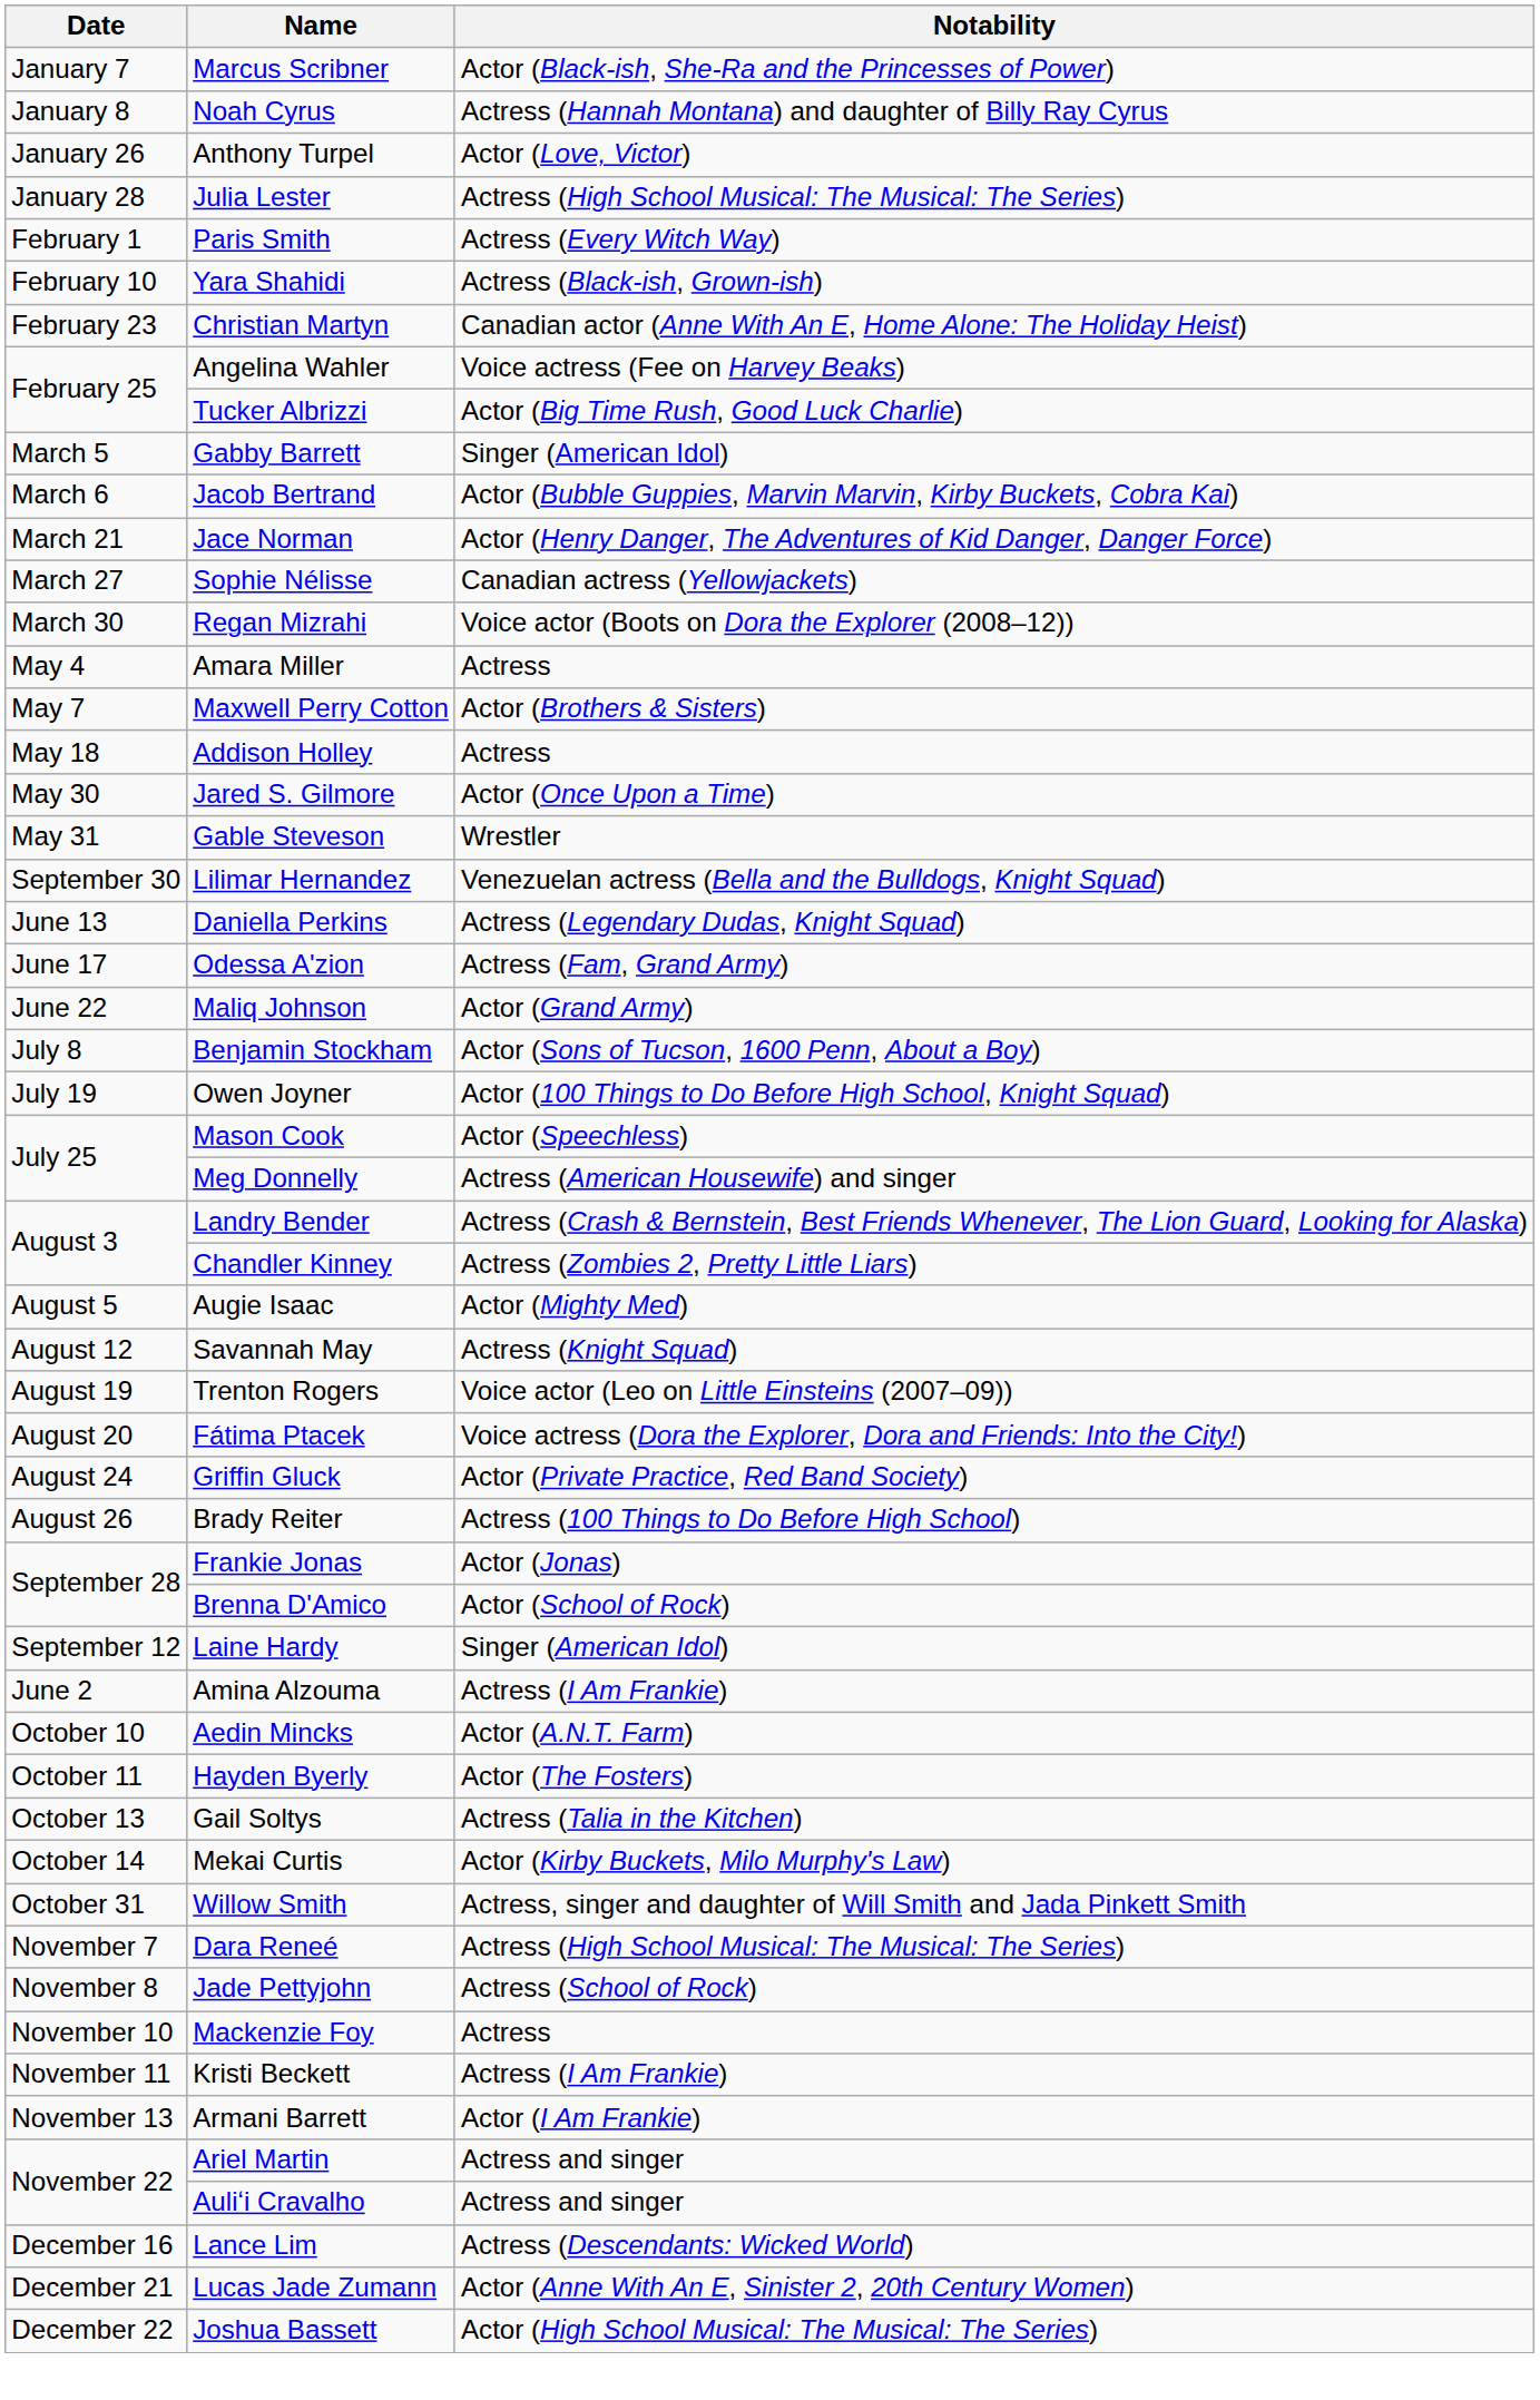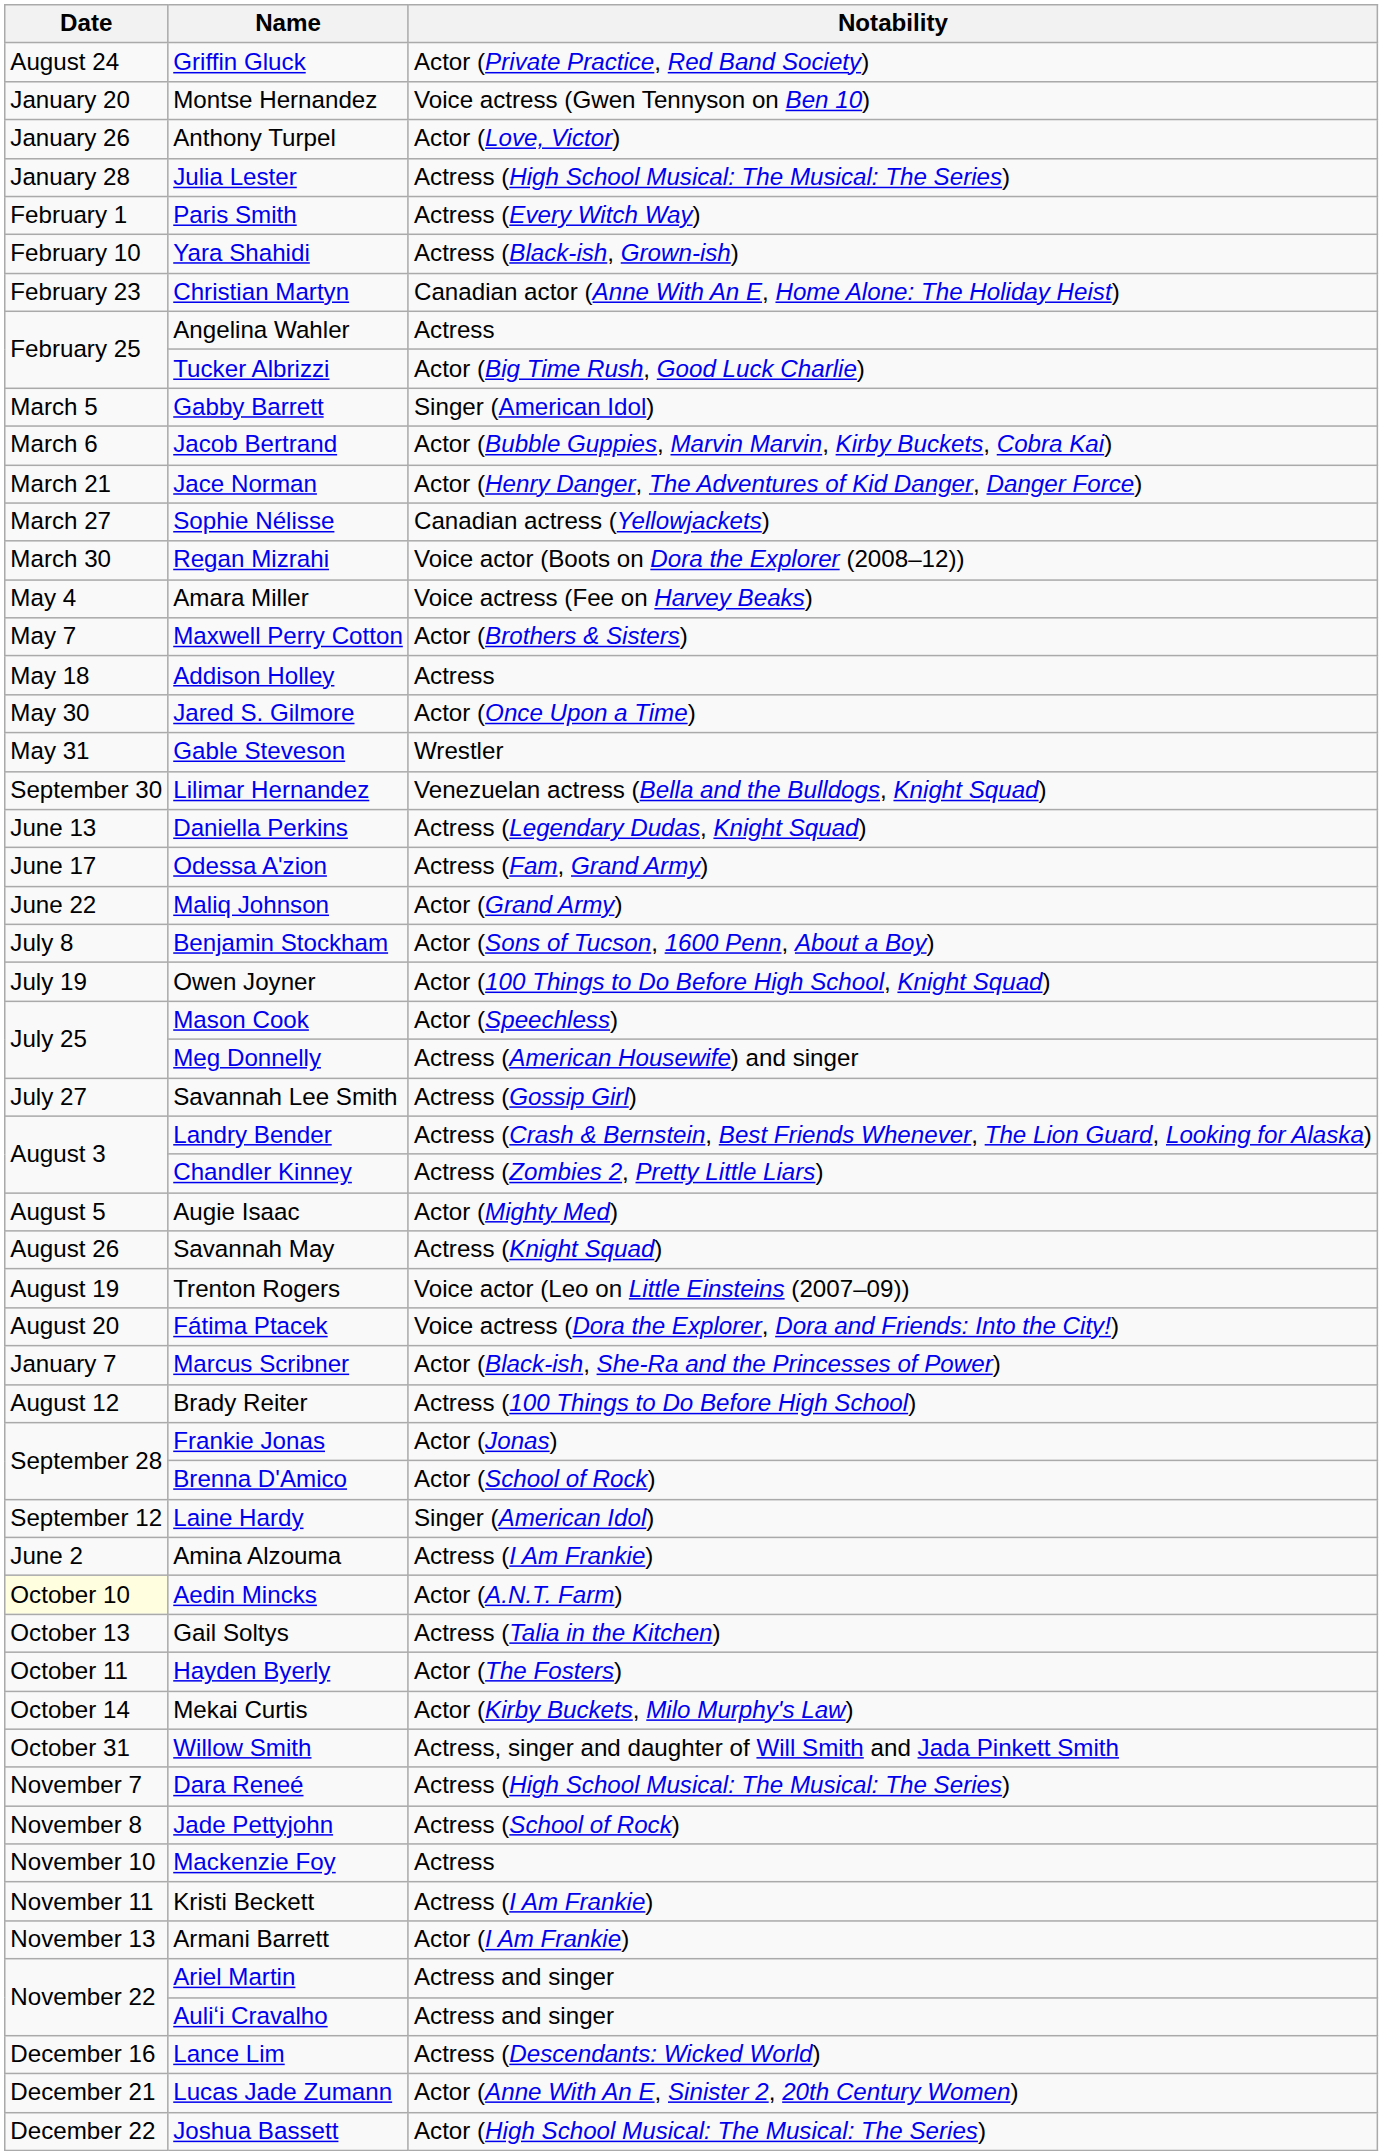rows swapped: Marcus Scribner <-> Griffin Gluck
- row: January 8 | Noah Cyrus | Actress (Hannah Montana) and daughter of Billy Ray Cyrus
+ row: January 20 | Montse Hernandez | Voice actress (Gwen Tennyson on Ben 10)
Angelina Wahler | Notability: Voice actress (Fee on Harvey Beaks) -> Actress
Amara Miller | Notability: Actress -> Voice actress (Fee on Harvey Beaks)
+ row: July 27 | Savannah Lee Smith | Actress (Gossip Girl)
Savannah May | Date: August 12 -> August 26
Brady Reiter | Date: August 26 -> August 12
Aedin Mincks | Date: no background -> lightyellow background
rows swapped: Hayden Byerly <-> Gail Soltys
